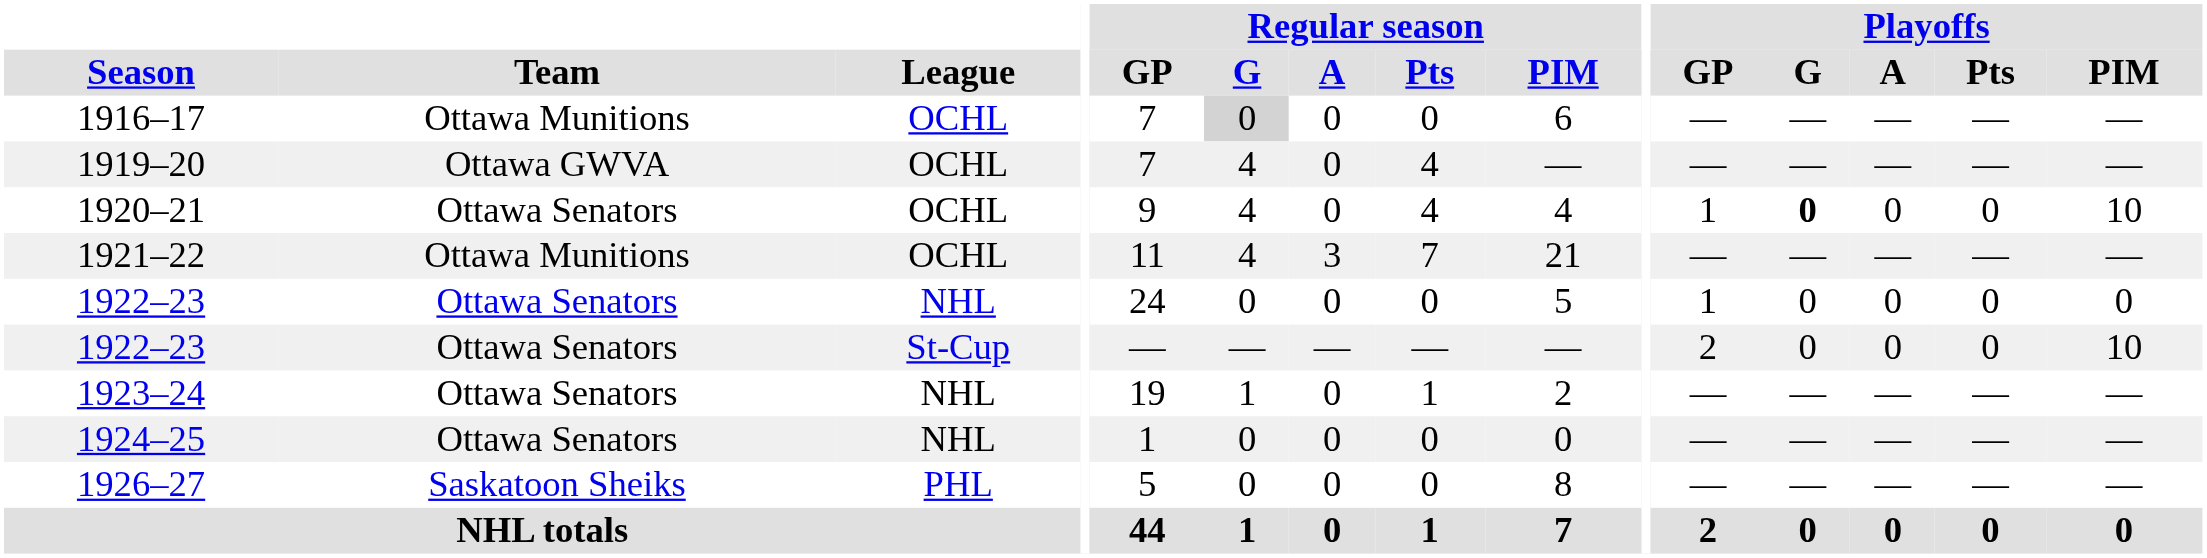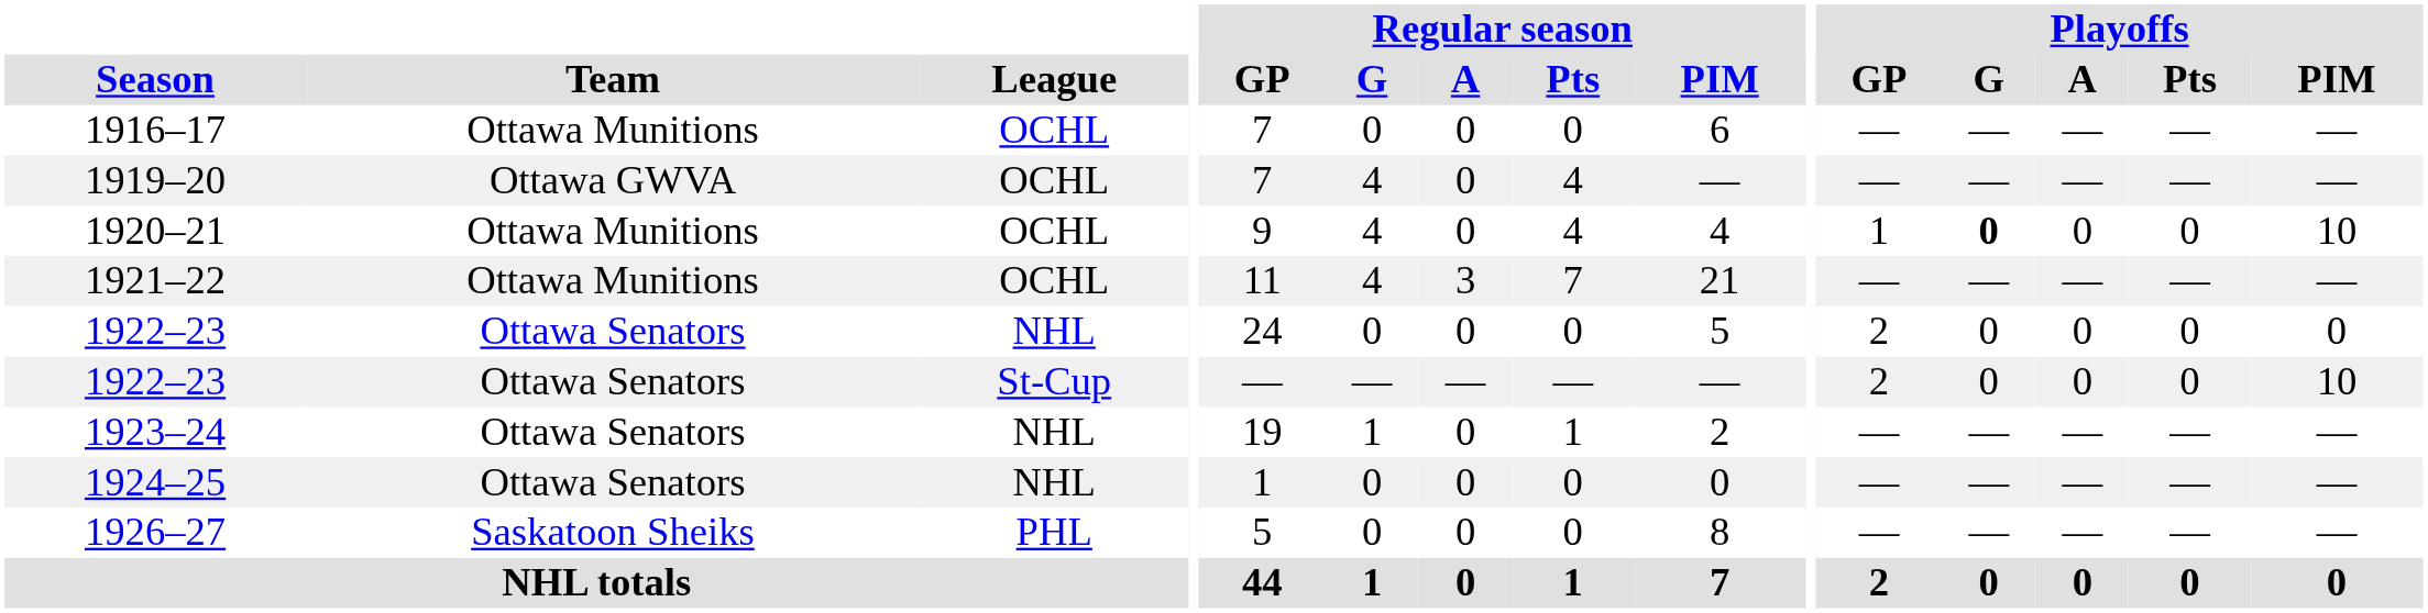1916–17 | Regular season / G: lightgrey background -> no background
1920–21 | Team: Ottawa Senators -> Ottawa Munitions
1922–23 / NHL | Playoffs / GP: 1 -> 2
